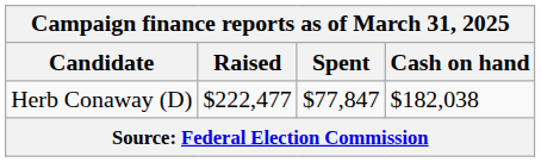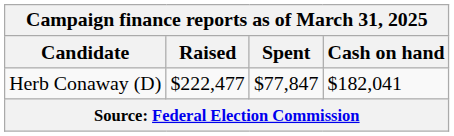Herb Conaway (D) | Cash on hand: $182,038 -> $182,041
